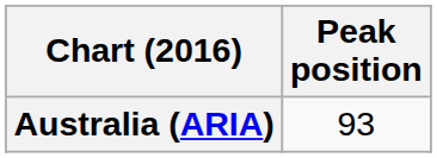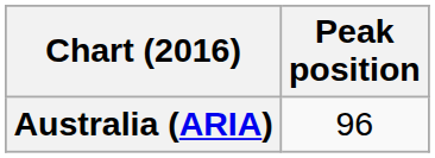Australia (ARIA) | Peak position: 93 -> 96
